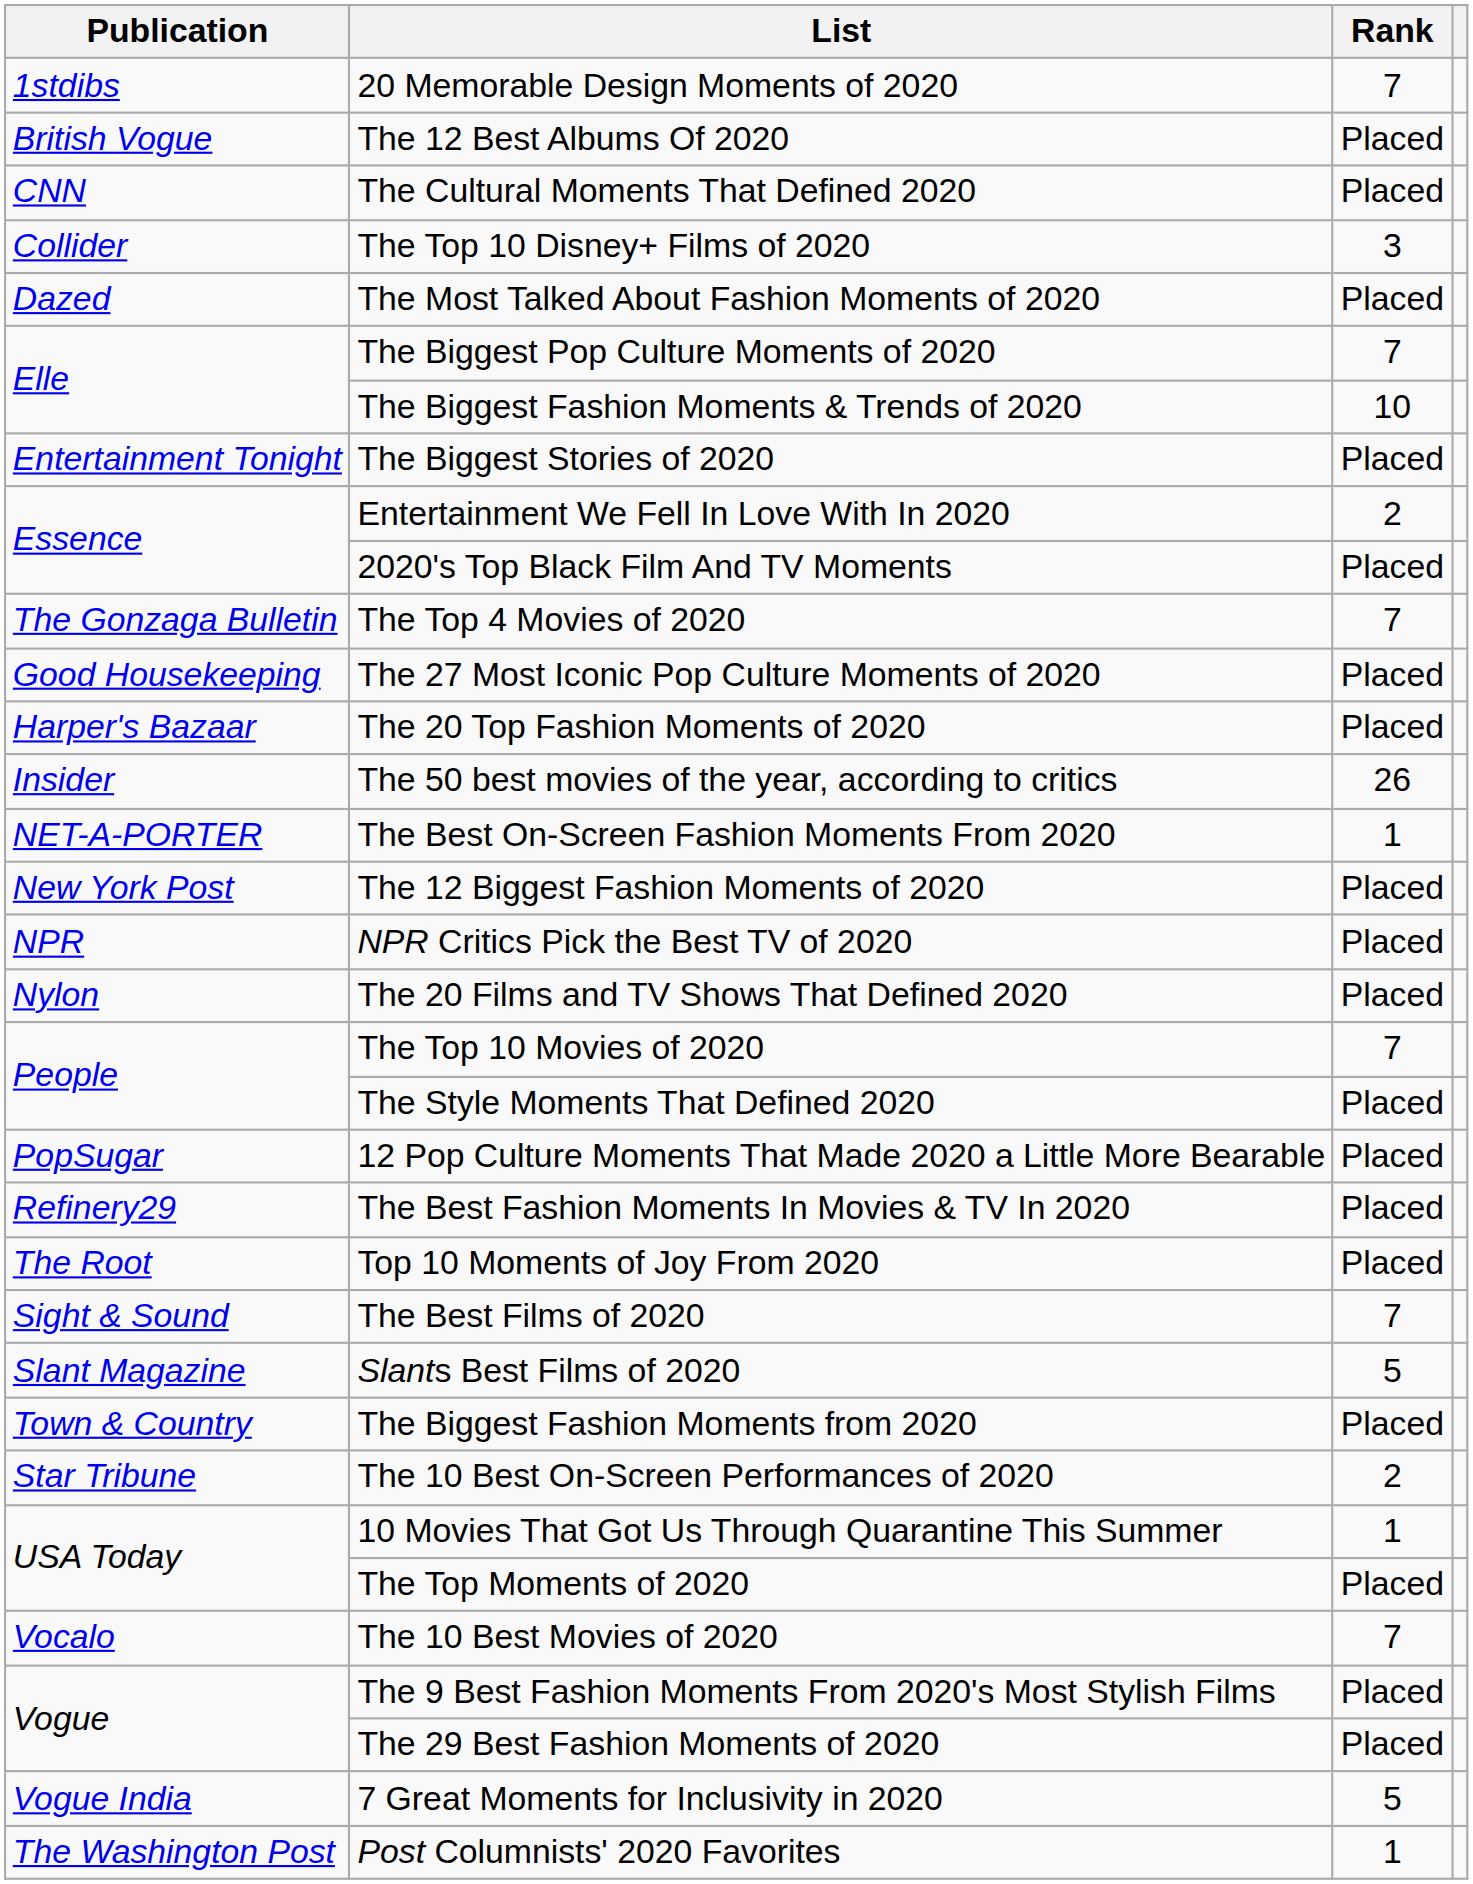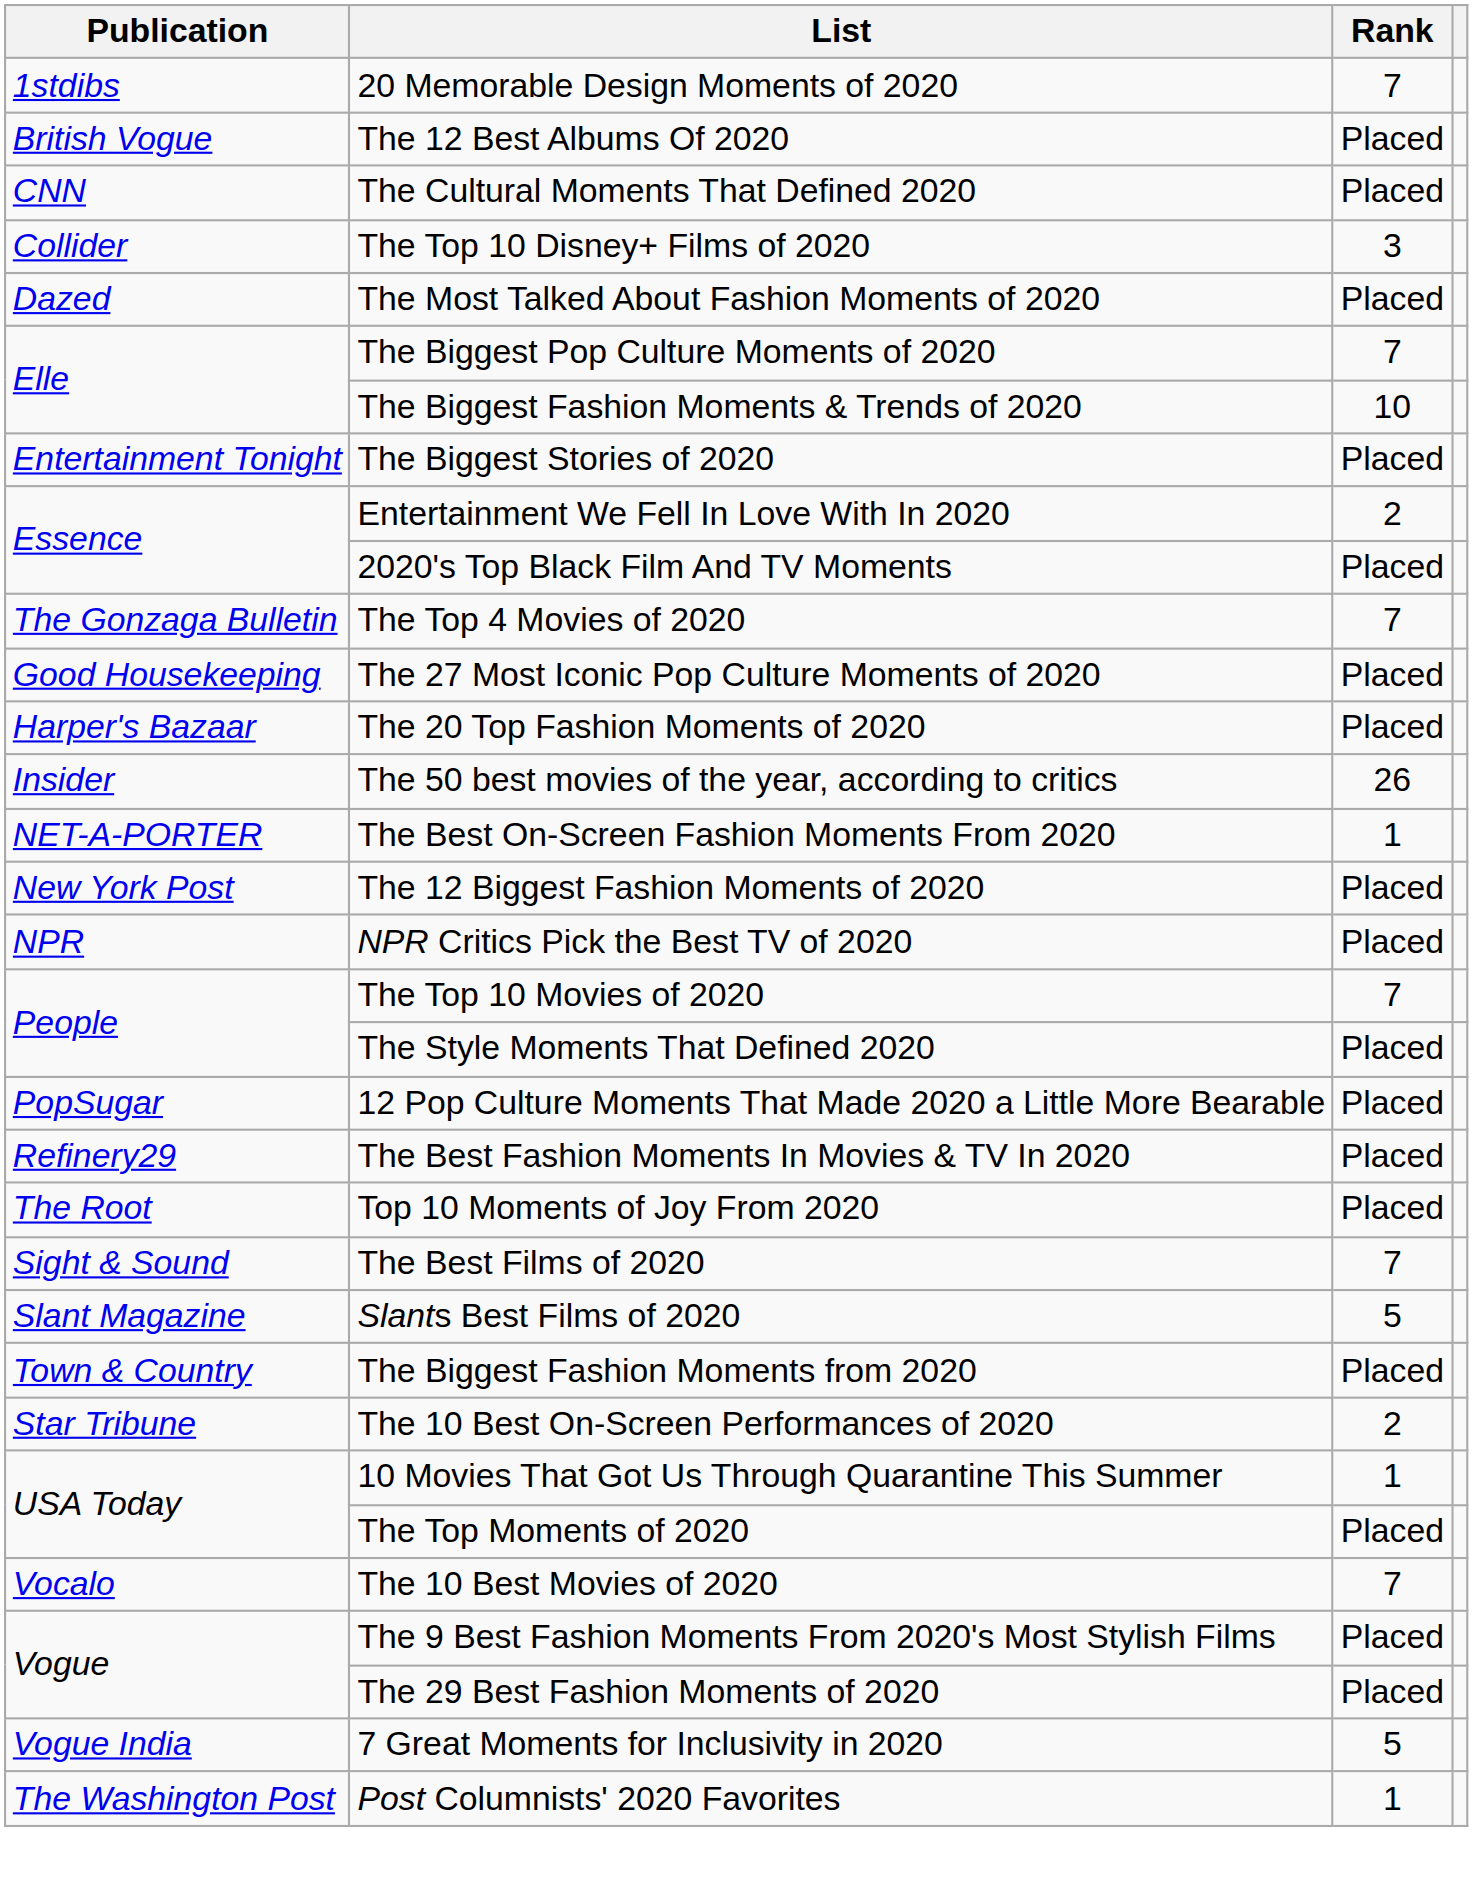- row: Nylon | The 20 Films and TV Shows That Defined 2020 | Placed
